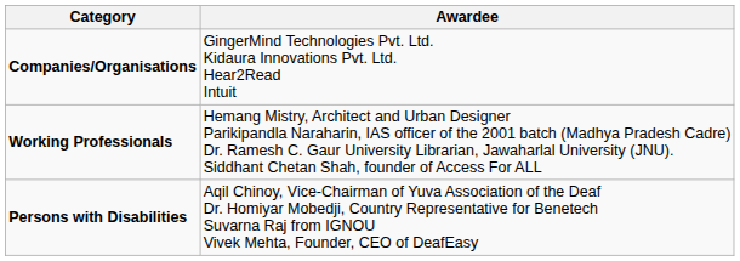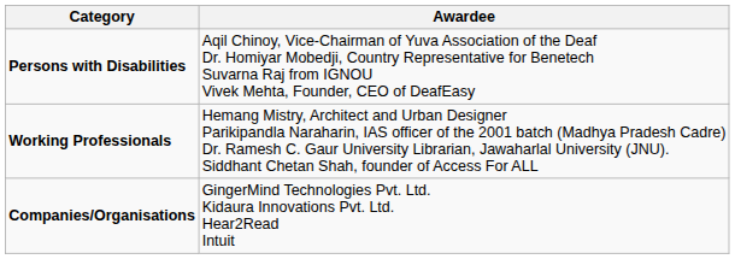rows swapped: Persons with Disabilities <-> Companies/Organisations
